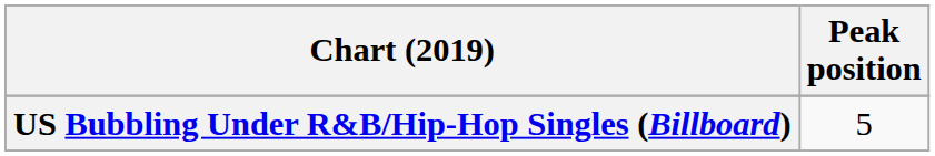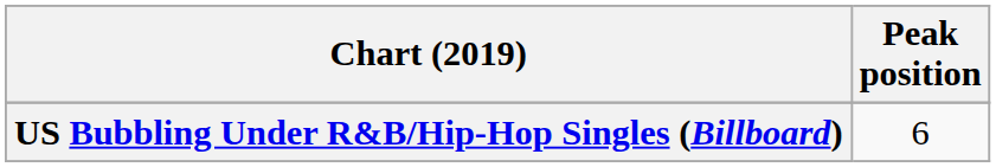US Bubbling Under R&B/Hip-Hop Singles (Billboard) | Peak position: 5 -> 6
